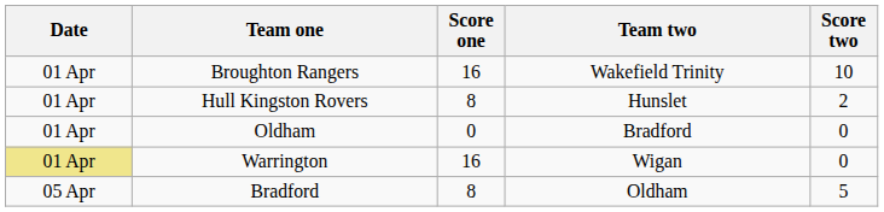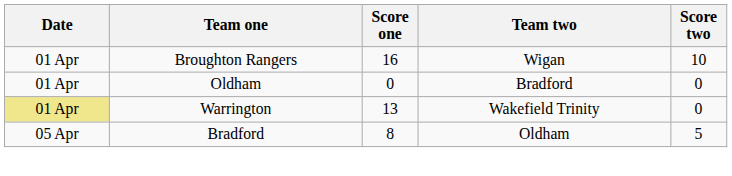Broughton Rangers | Team two: Wakefield Trinity -> Wigan
- row: 01 Apr | Hull Kingston Rovers | 8 | Hunslet | 2
Warrington | Score one: 16 -> 13
Warrington | Team two: Wigan -> Wakefield Trinity
